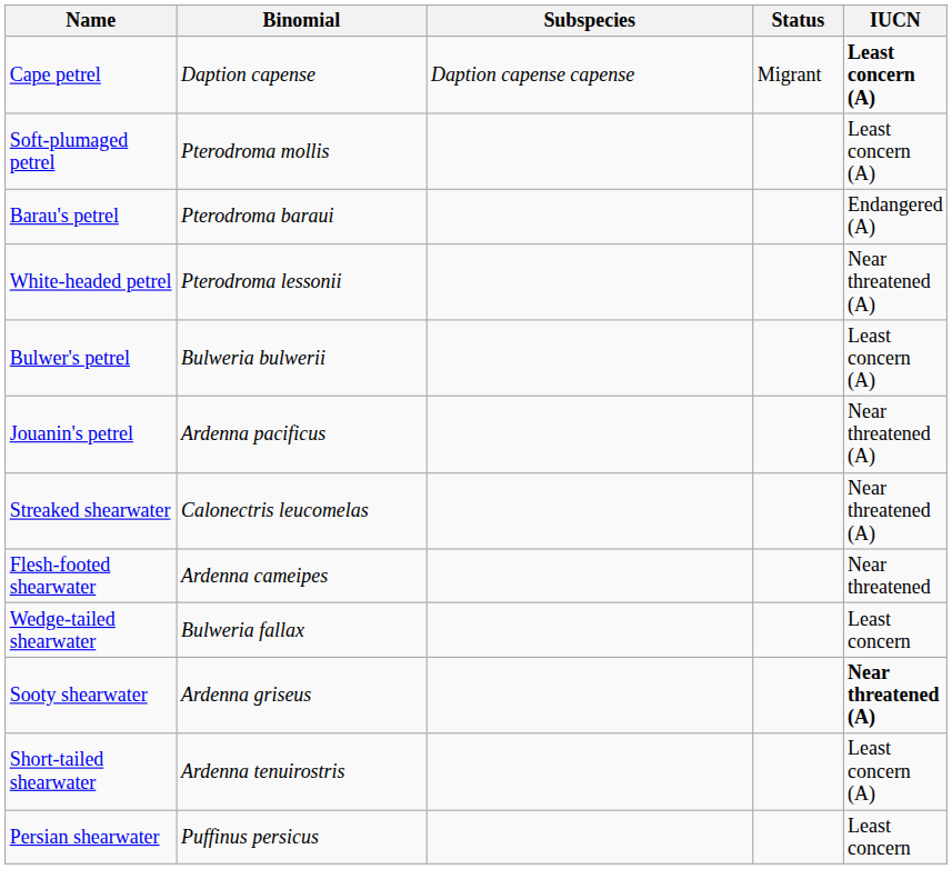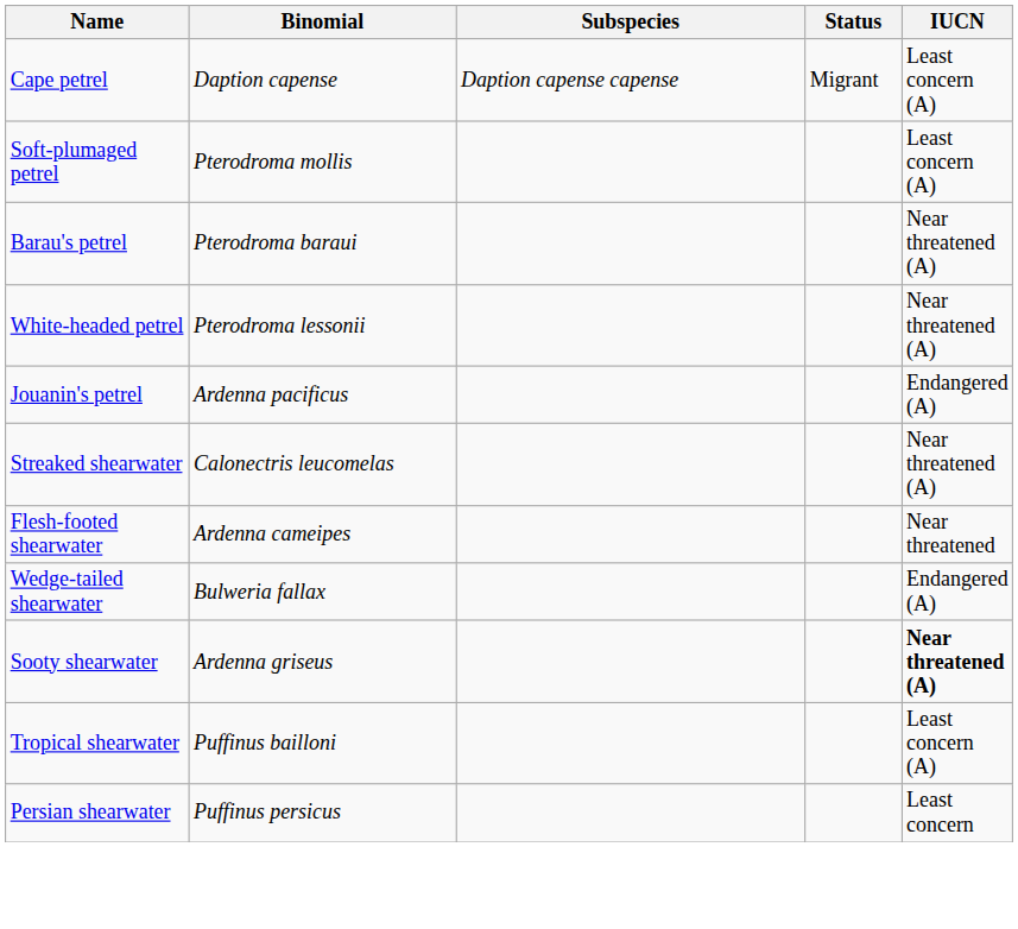Cape petrel | IUCN: bold -> normal
Barau's petrel | IUCN: Endangered (A) -> Near threatened (A)
- row: Bulwer's petrel | Bulweria bulwerii | Least concern (A)
Jouanin's petrel | IUCN: Near threatened (A) -> Endangered (A)
Wedge-tailed shearwater | IUCN: Least concern -> Endangered (A)
- row: Short-tailed shearwater | Ardenna tenuirostris | Least concern (A)
+ row: Tropical shearwater | Puffinus bailloni | Least concern (A)
